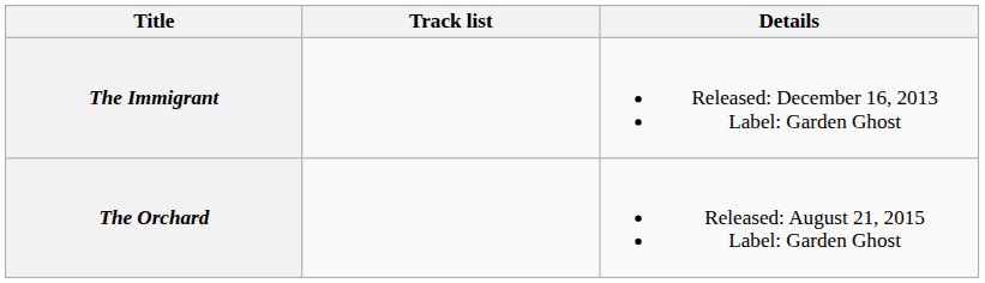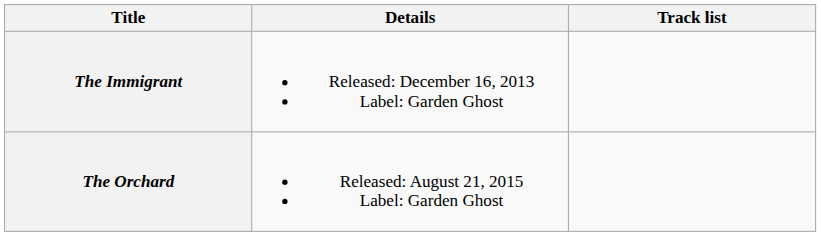columns swapped: Details <-> Track list
